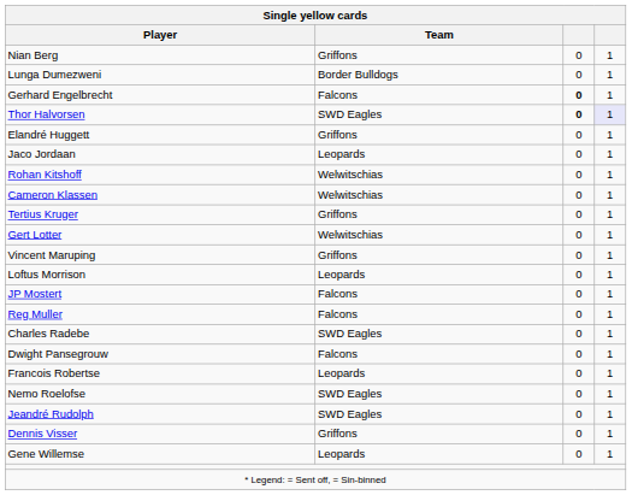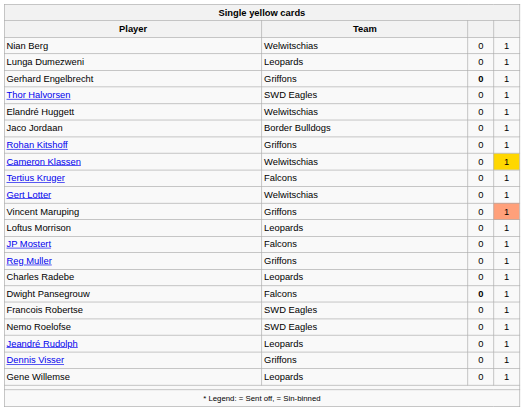Nian Berg | Single yellow cards / Team: Griffons -> Welwitschias
Lunga Dumezweni | Single yellow cards / Team: Border Bulldogs -> Leopards
Gerhard Engelbrecht | Single yellow cards / Team: Falcons -> Griffons
Thor Halvorsen | column 3: bold -> normal
Thor Halvorsen | column 4: lavender background -> no background
Elandré Huggett | Single yellow cards / Team: Griffons -> Welwitschias
Jaco Jordaan | Single yellow cards / Team: Leopards -> Border Bulldogs
Rohan Kitshoff | Single yellow cards / Team: Welwitschias -> Griffons
Cameron Klassen | column 4: no background -> gold background
Tertius Kruger | Single yellow cards / Team: Griffons -> Falcons
Vincent Maruping | column 4: no background -> lightsalmon background
Reg Muller | Single yellow cards / Team: Falcons -> Griffons
Charles Radebe | Single yellow cards / Team: SWD Eagles -> Leopards
Dwight Pansegrouw | column 3: normal -> bold
Francois Robertse | Single yellow cards / Team: Leopards -> SWD Eagles
Jeandré Rudolph | Single yellow cards / Team: SWD Eagles -> Leopards
